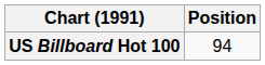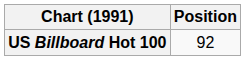US Billboard Hot 100 | Position: 94 -> 92
